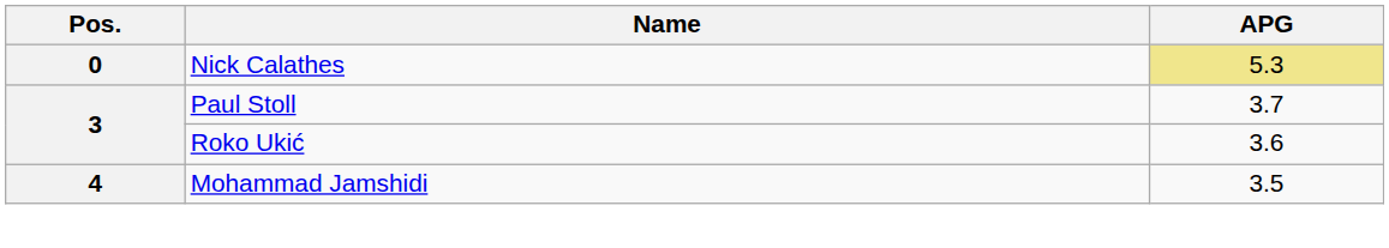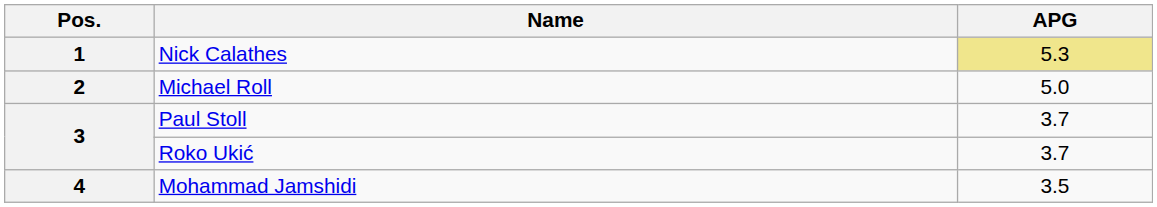Nick Calathes | Pos.: 0 -> 1
+ row: 2 | Michael Roll | 5.0
Roko Ukić | APG: 3.6 -> 3.7
